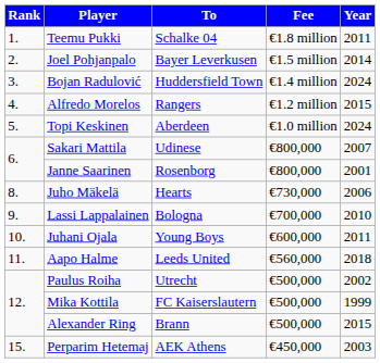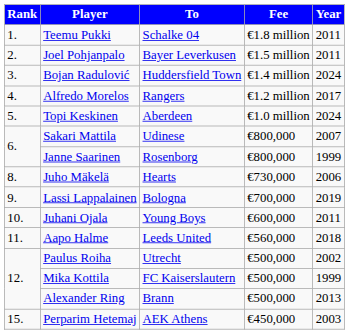Joel Pohjanpalo | Year: 2014 -> 2011
Alfredo Morelos | Year: 2015 -> 2017
Janne Saarinen | Year: 2001 -> 1999
Lassi Lappalainen | Year: 2010 -> 2019
Alexander Ring | Year: 2015 -> 2013
